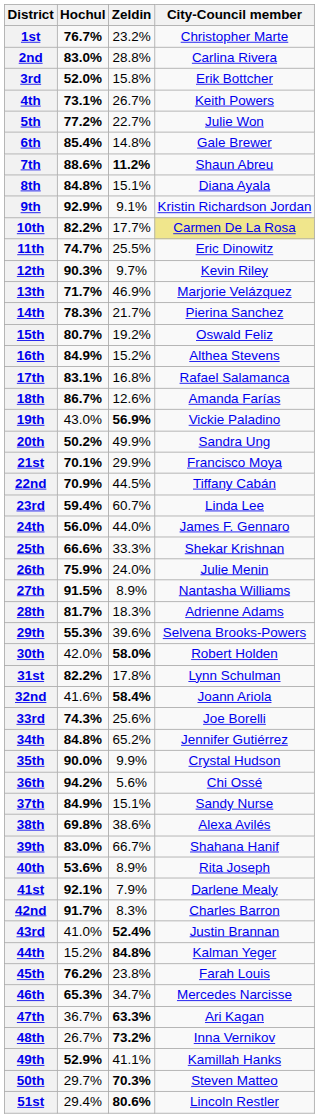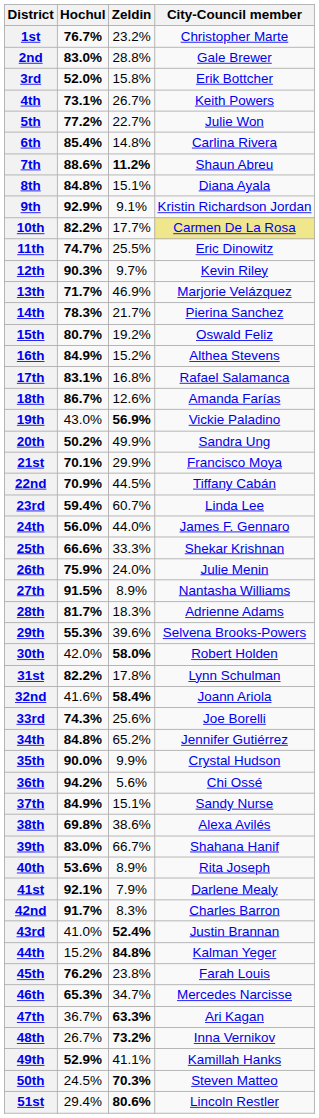2nd | City-Council member: Carlina Rivera -> Gale Brewer
6th | City-Council member: Gale Brewer -> Carlina Rivera
50th | Hochul: 29.7% -> 24.5%
